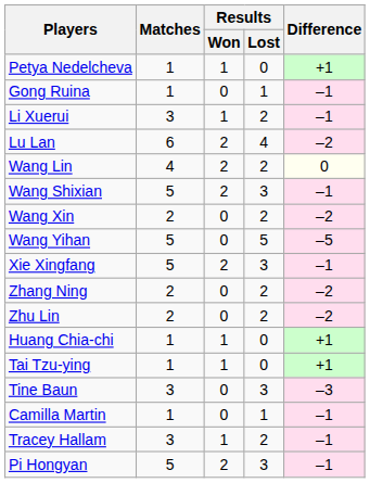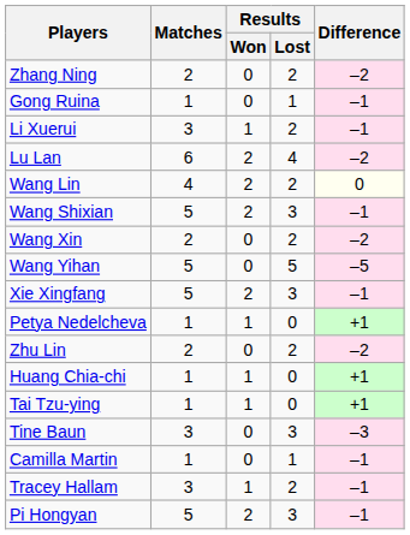rows swapped: Petya Nedelcheva <-> Zhang Ning
